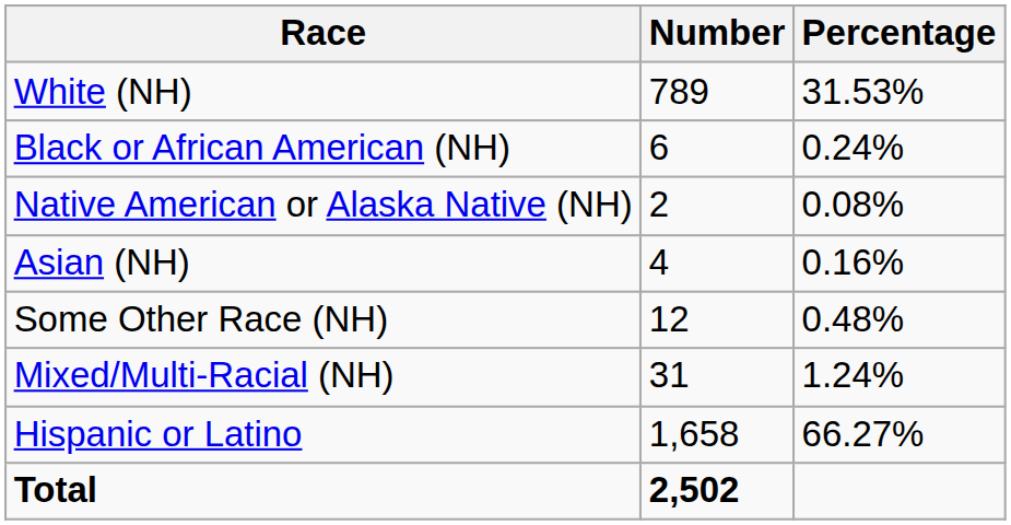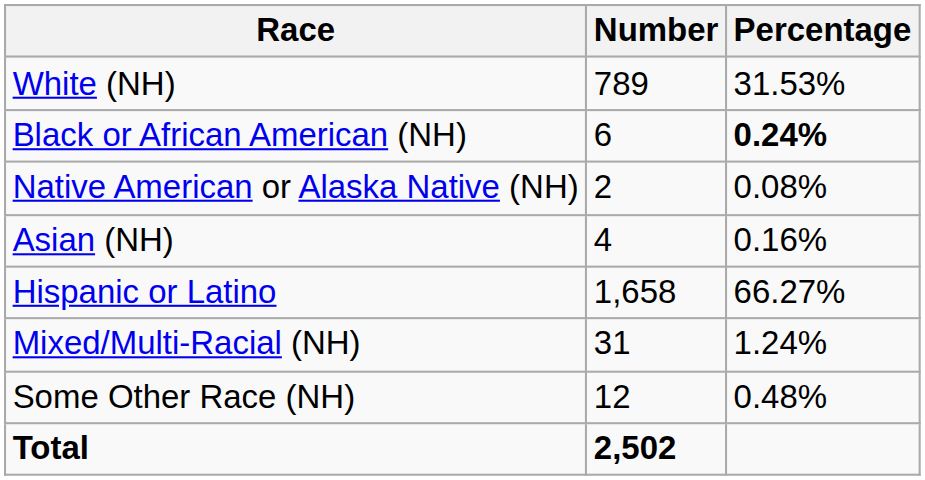Black or African American (NH) | Percentage: normal -> bold
rows swapped: Some Other Race (NH) <-> Hispanic or Latino
